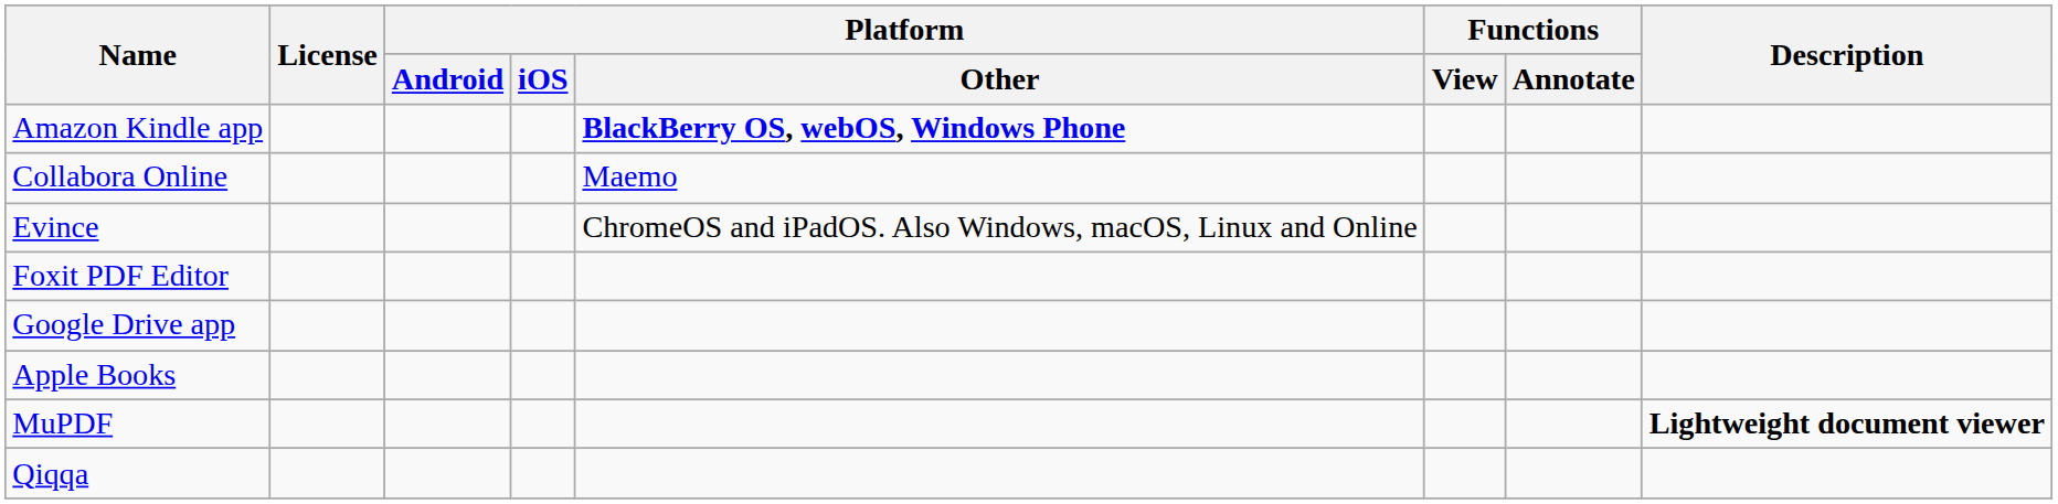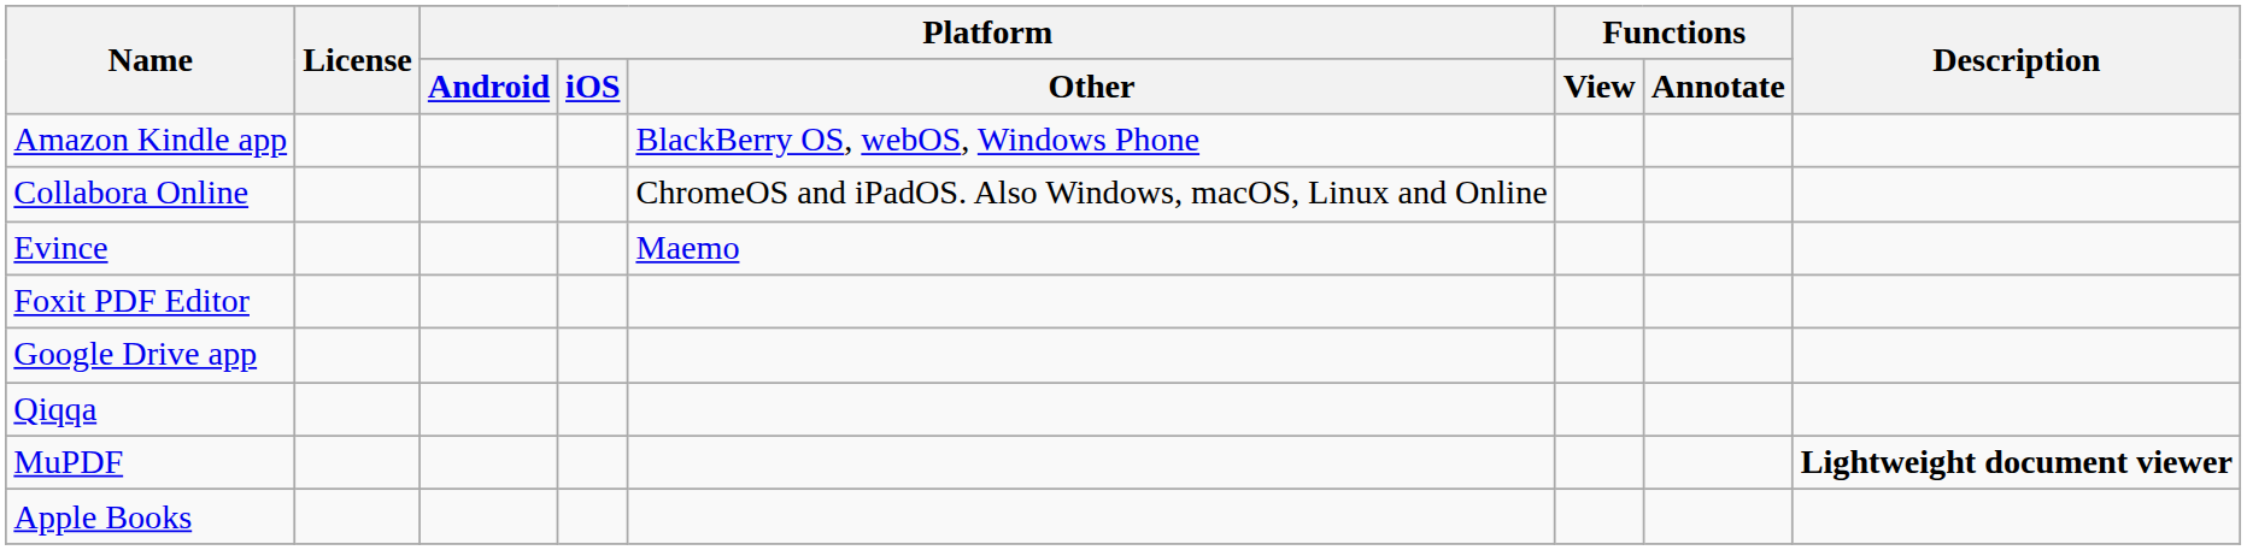Amazon Kindle app | Platform / Other: bold -> normal
Collabora Online | Platform / Other: Maemo -> ChromeOS and iPadOS. Also Windows, macOS, Linux and Online
Evince | Platform / Other: ChromeOS and iPadOS. Also Windows, macOS, Linux and Online -> Maemo
rows swapped: Apple Books <-> Qiqqa
